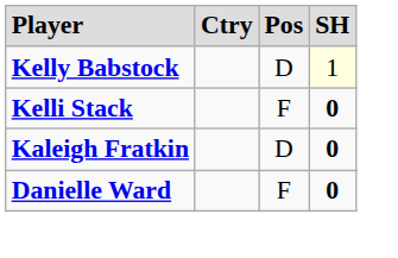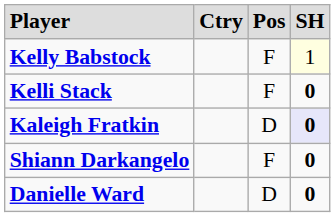Kelly Babstock | column 3: D -> F
Kaleigh Fratkin | column 4: no background -> lavender background
+ row: Shiann Darkangelo | F | 0
Danielle Ward | column 3: F -> D
